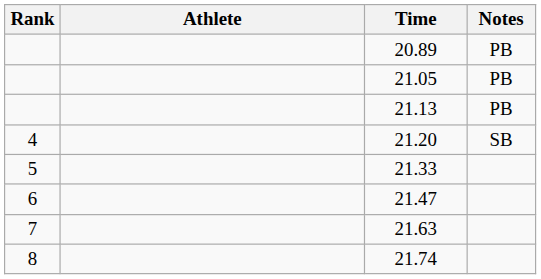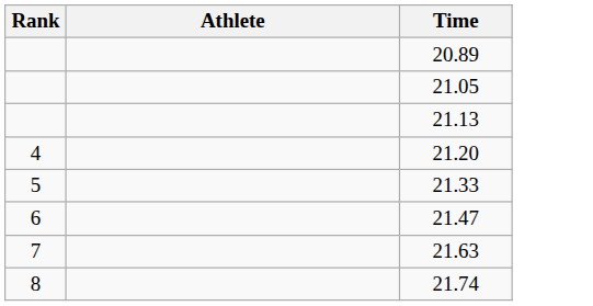- column: Notes | PB | PB | PB | SB
